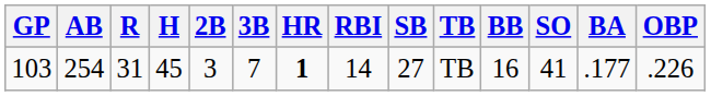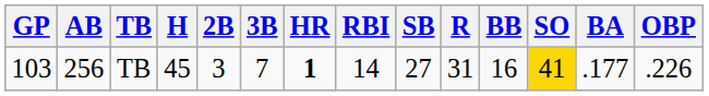columns swapped: R <-> TB
103 | AB: 254 -> 256
103 | SO: no background -> gold background
